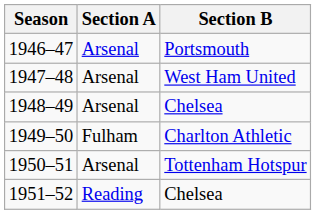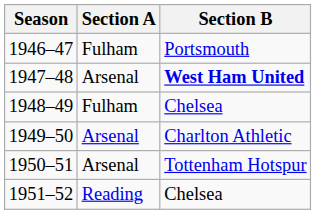1946–47 | Section A: Arsenal -> Fulham
1947–48 | Section B: normal -> bold
1948–49 | Section A: Arsenal -> Fulham
1949–50 | Section A: Fulham -> Arsenal
